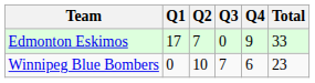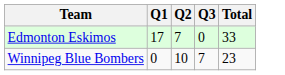- column: Q4 | 9 | 6
